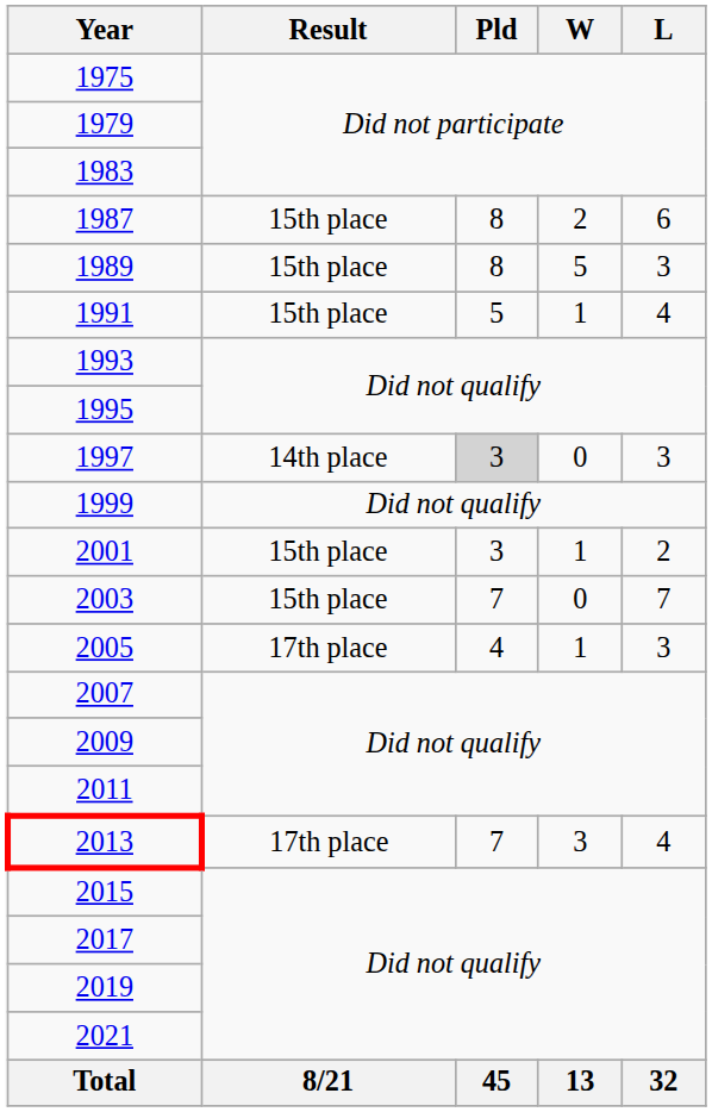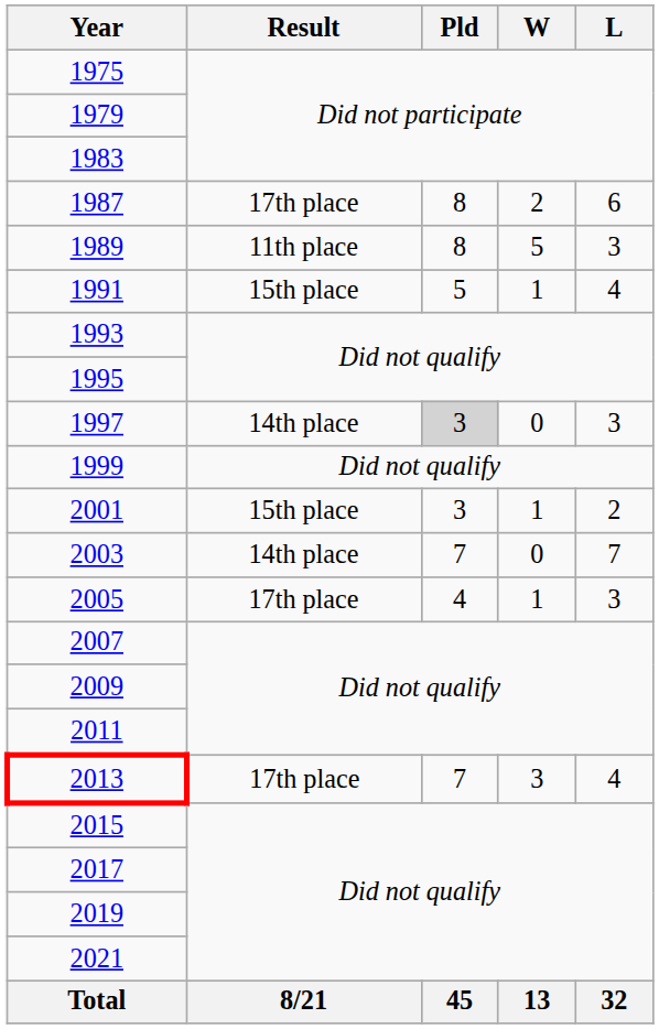1987 | Result: 15th place -> 17th place
1989 | Result: 15th place -> 11th place
2003 | Result: 15th place -> 14th place
